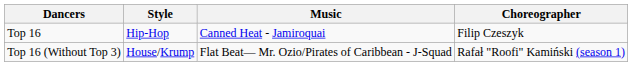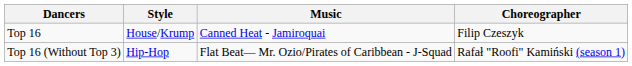Top 16 | Style: Hip-Hop -> House/Krump
Top 16 (Without Top 3) | Style: House/Krump -> Hip-Hop
